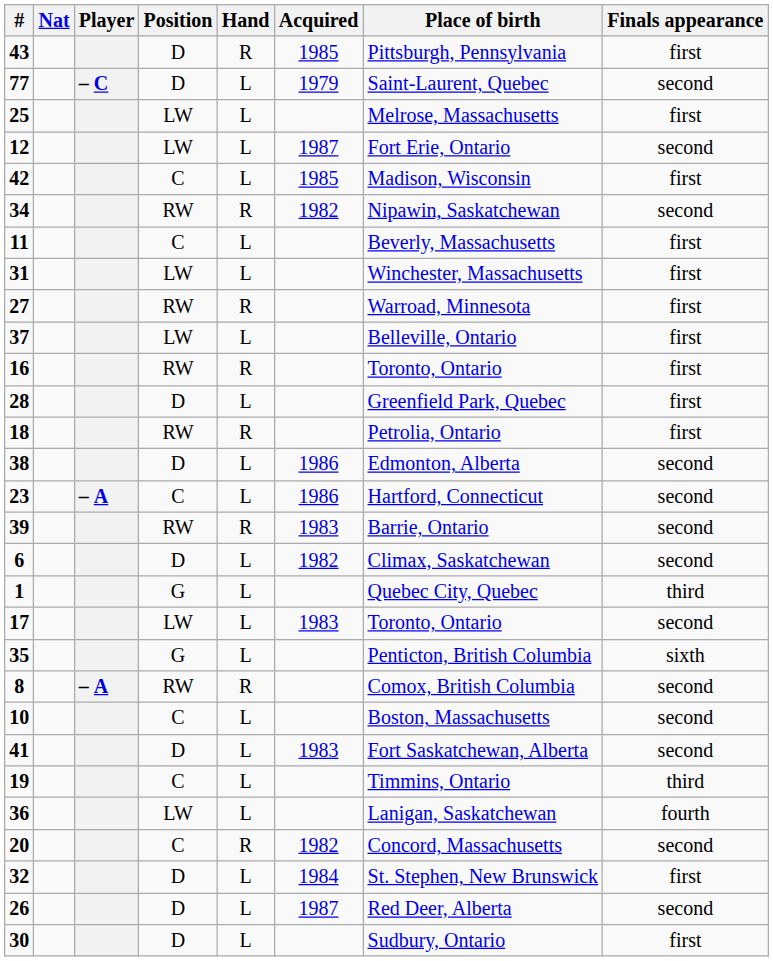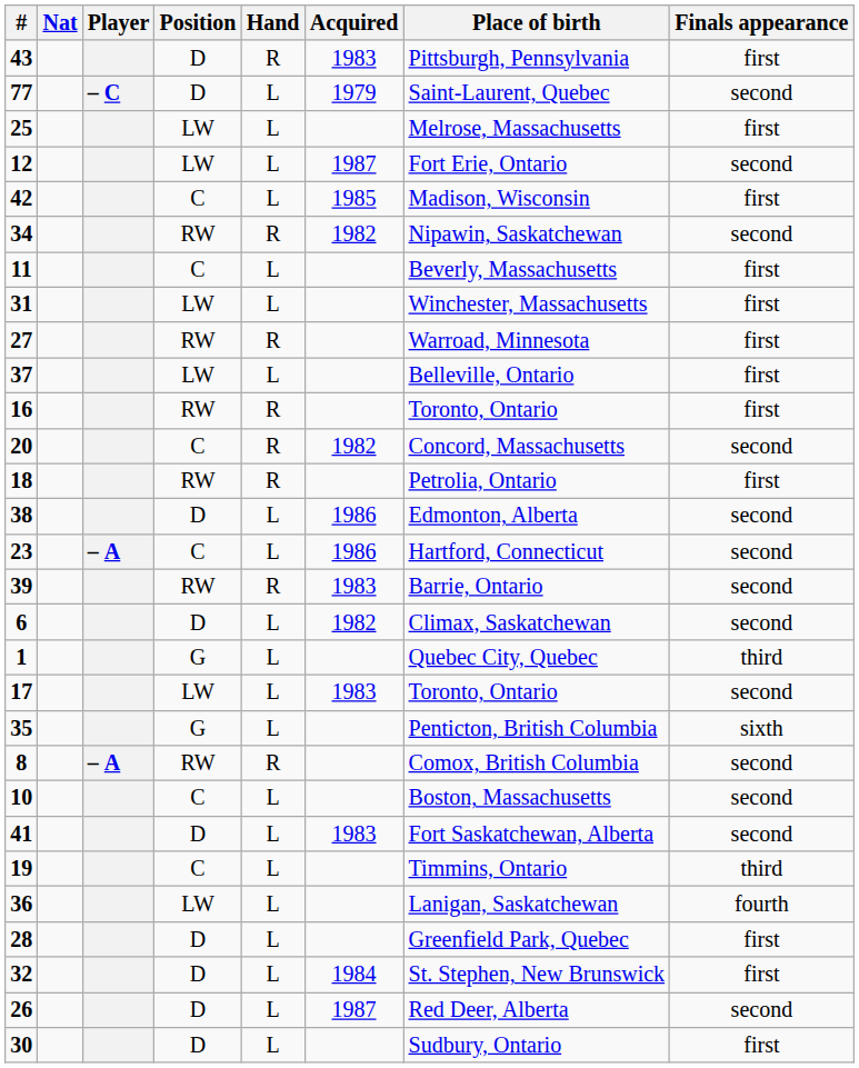43 | Acquired: 1985 -> 1983
rows swapped: 28 <-> 20
